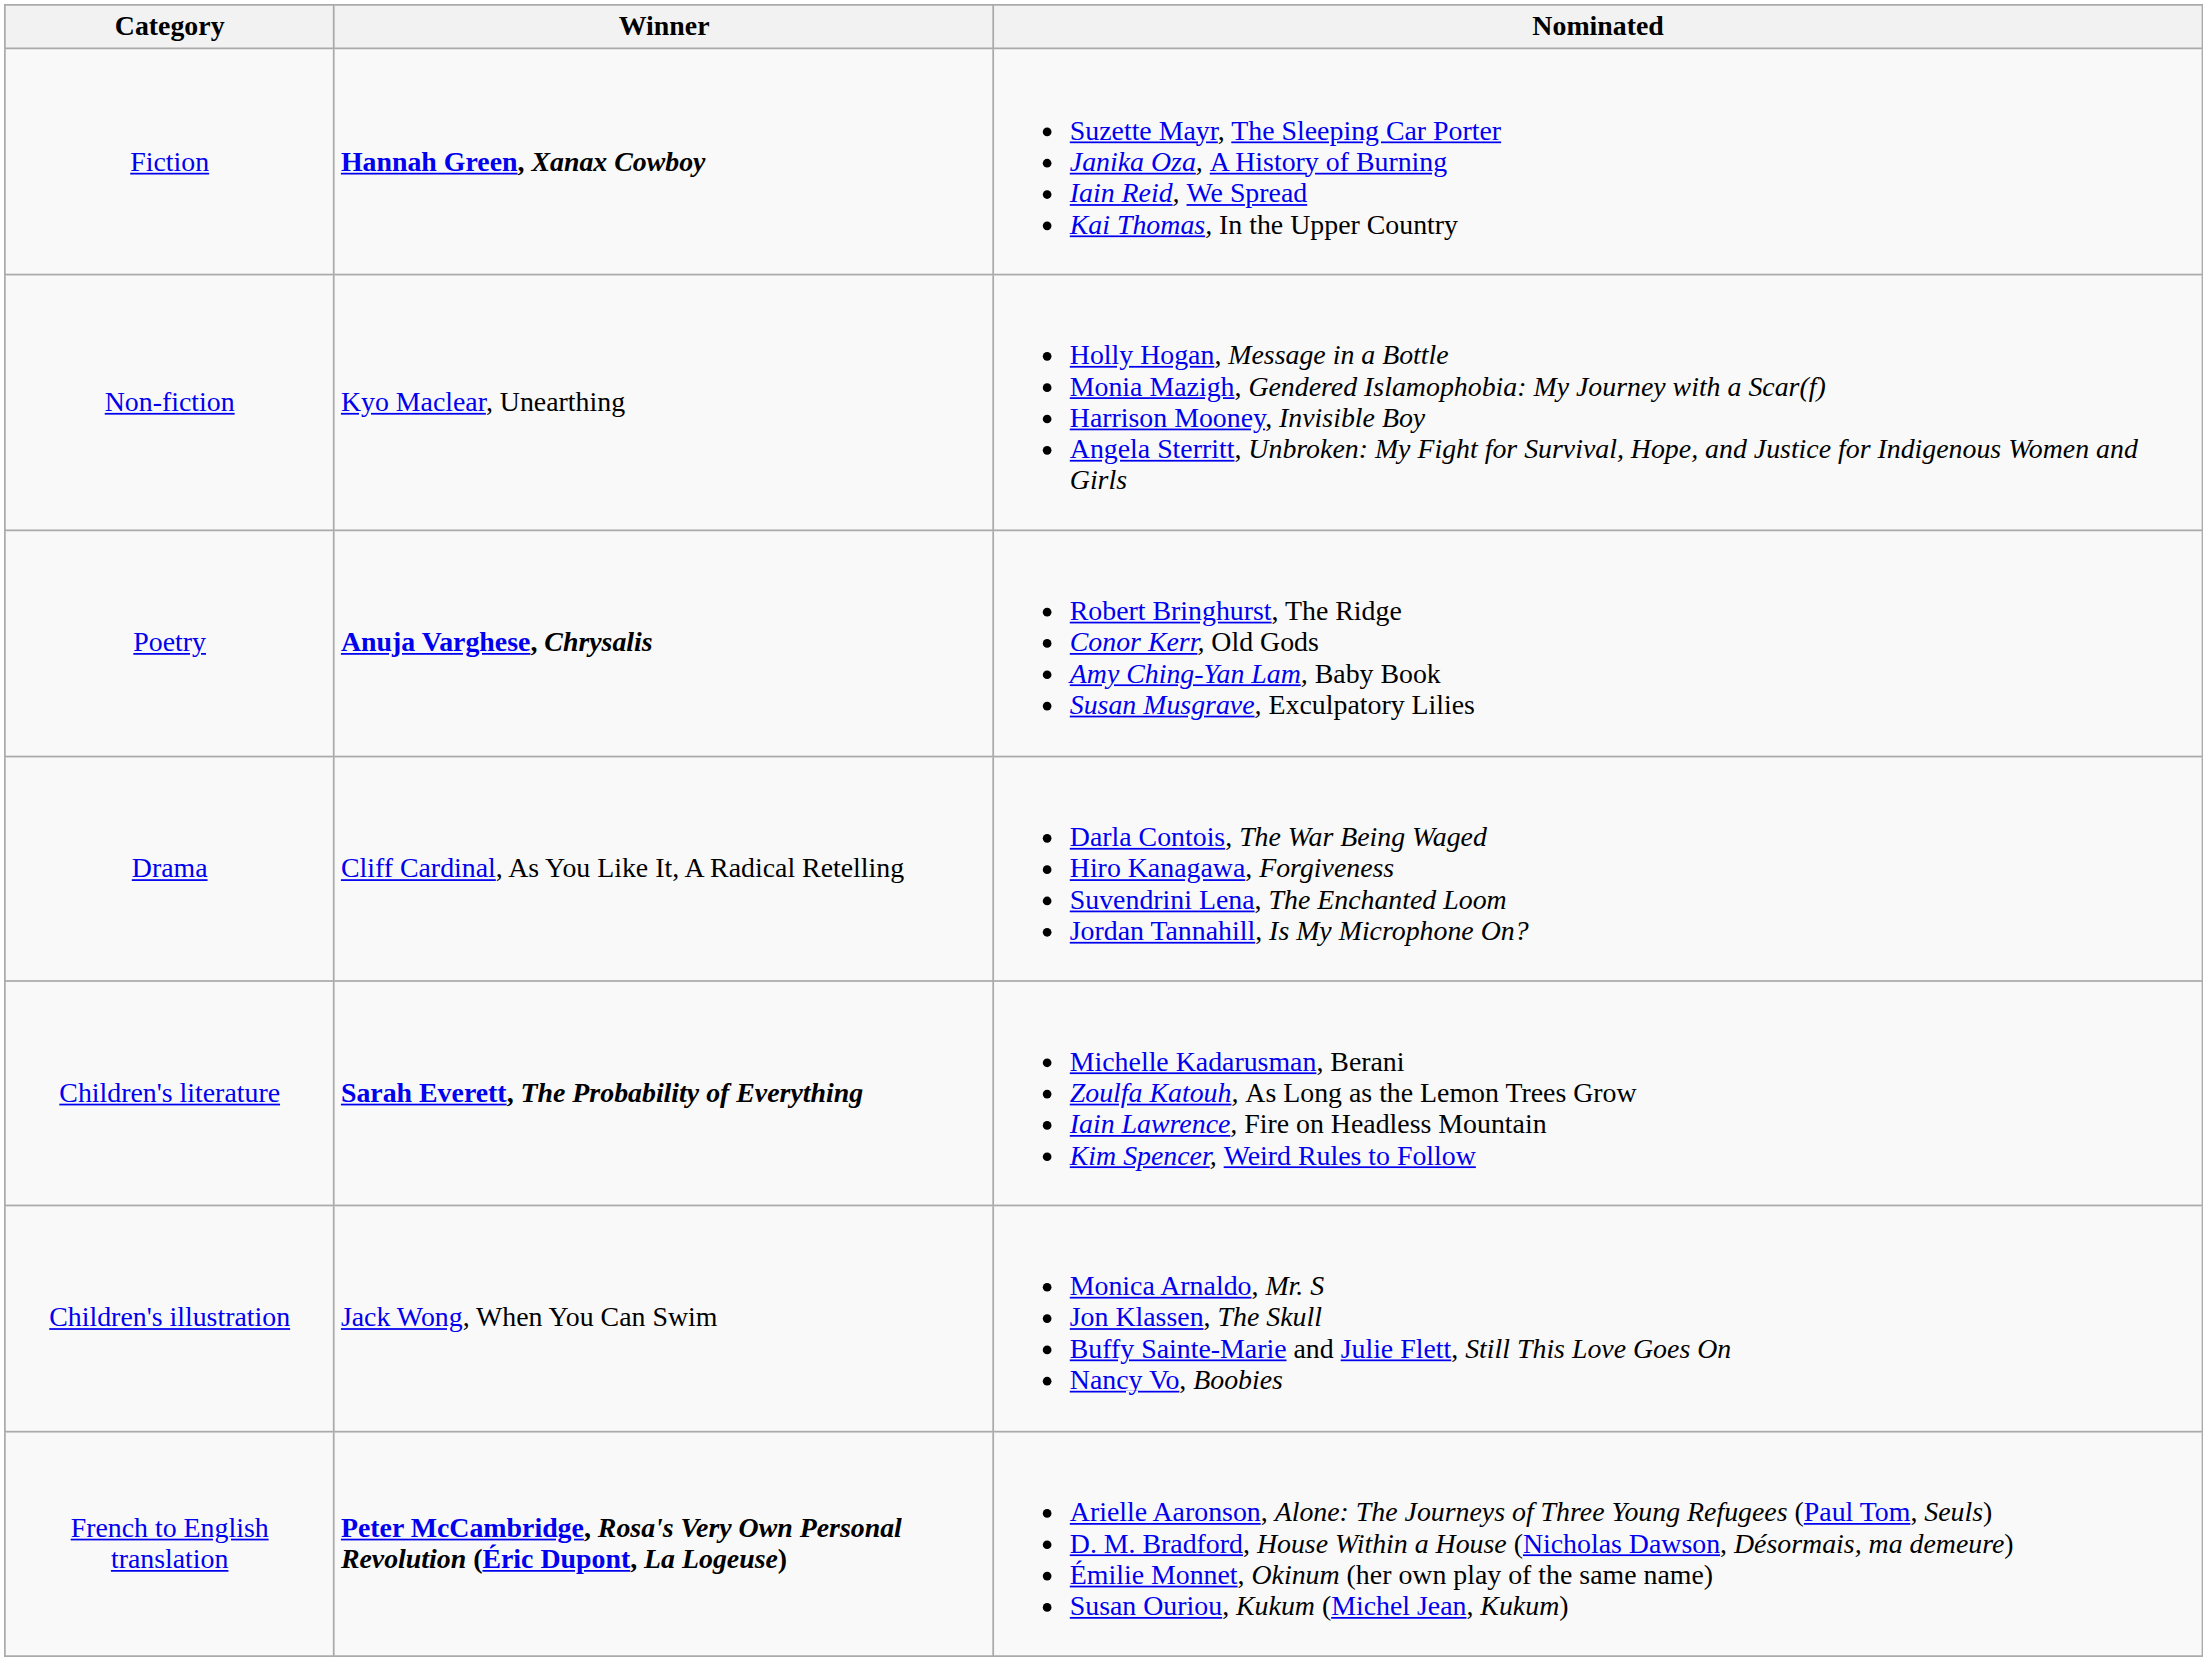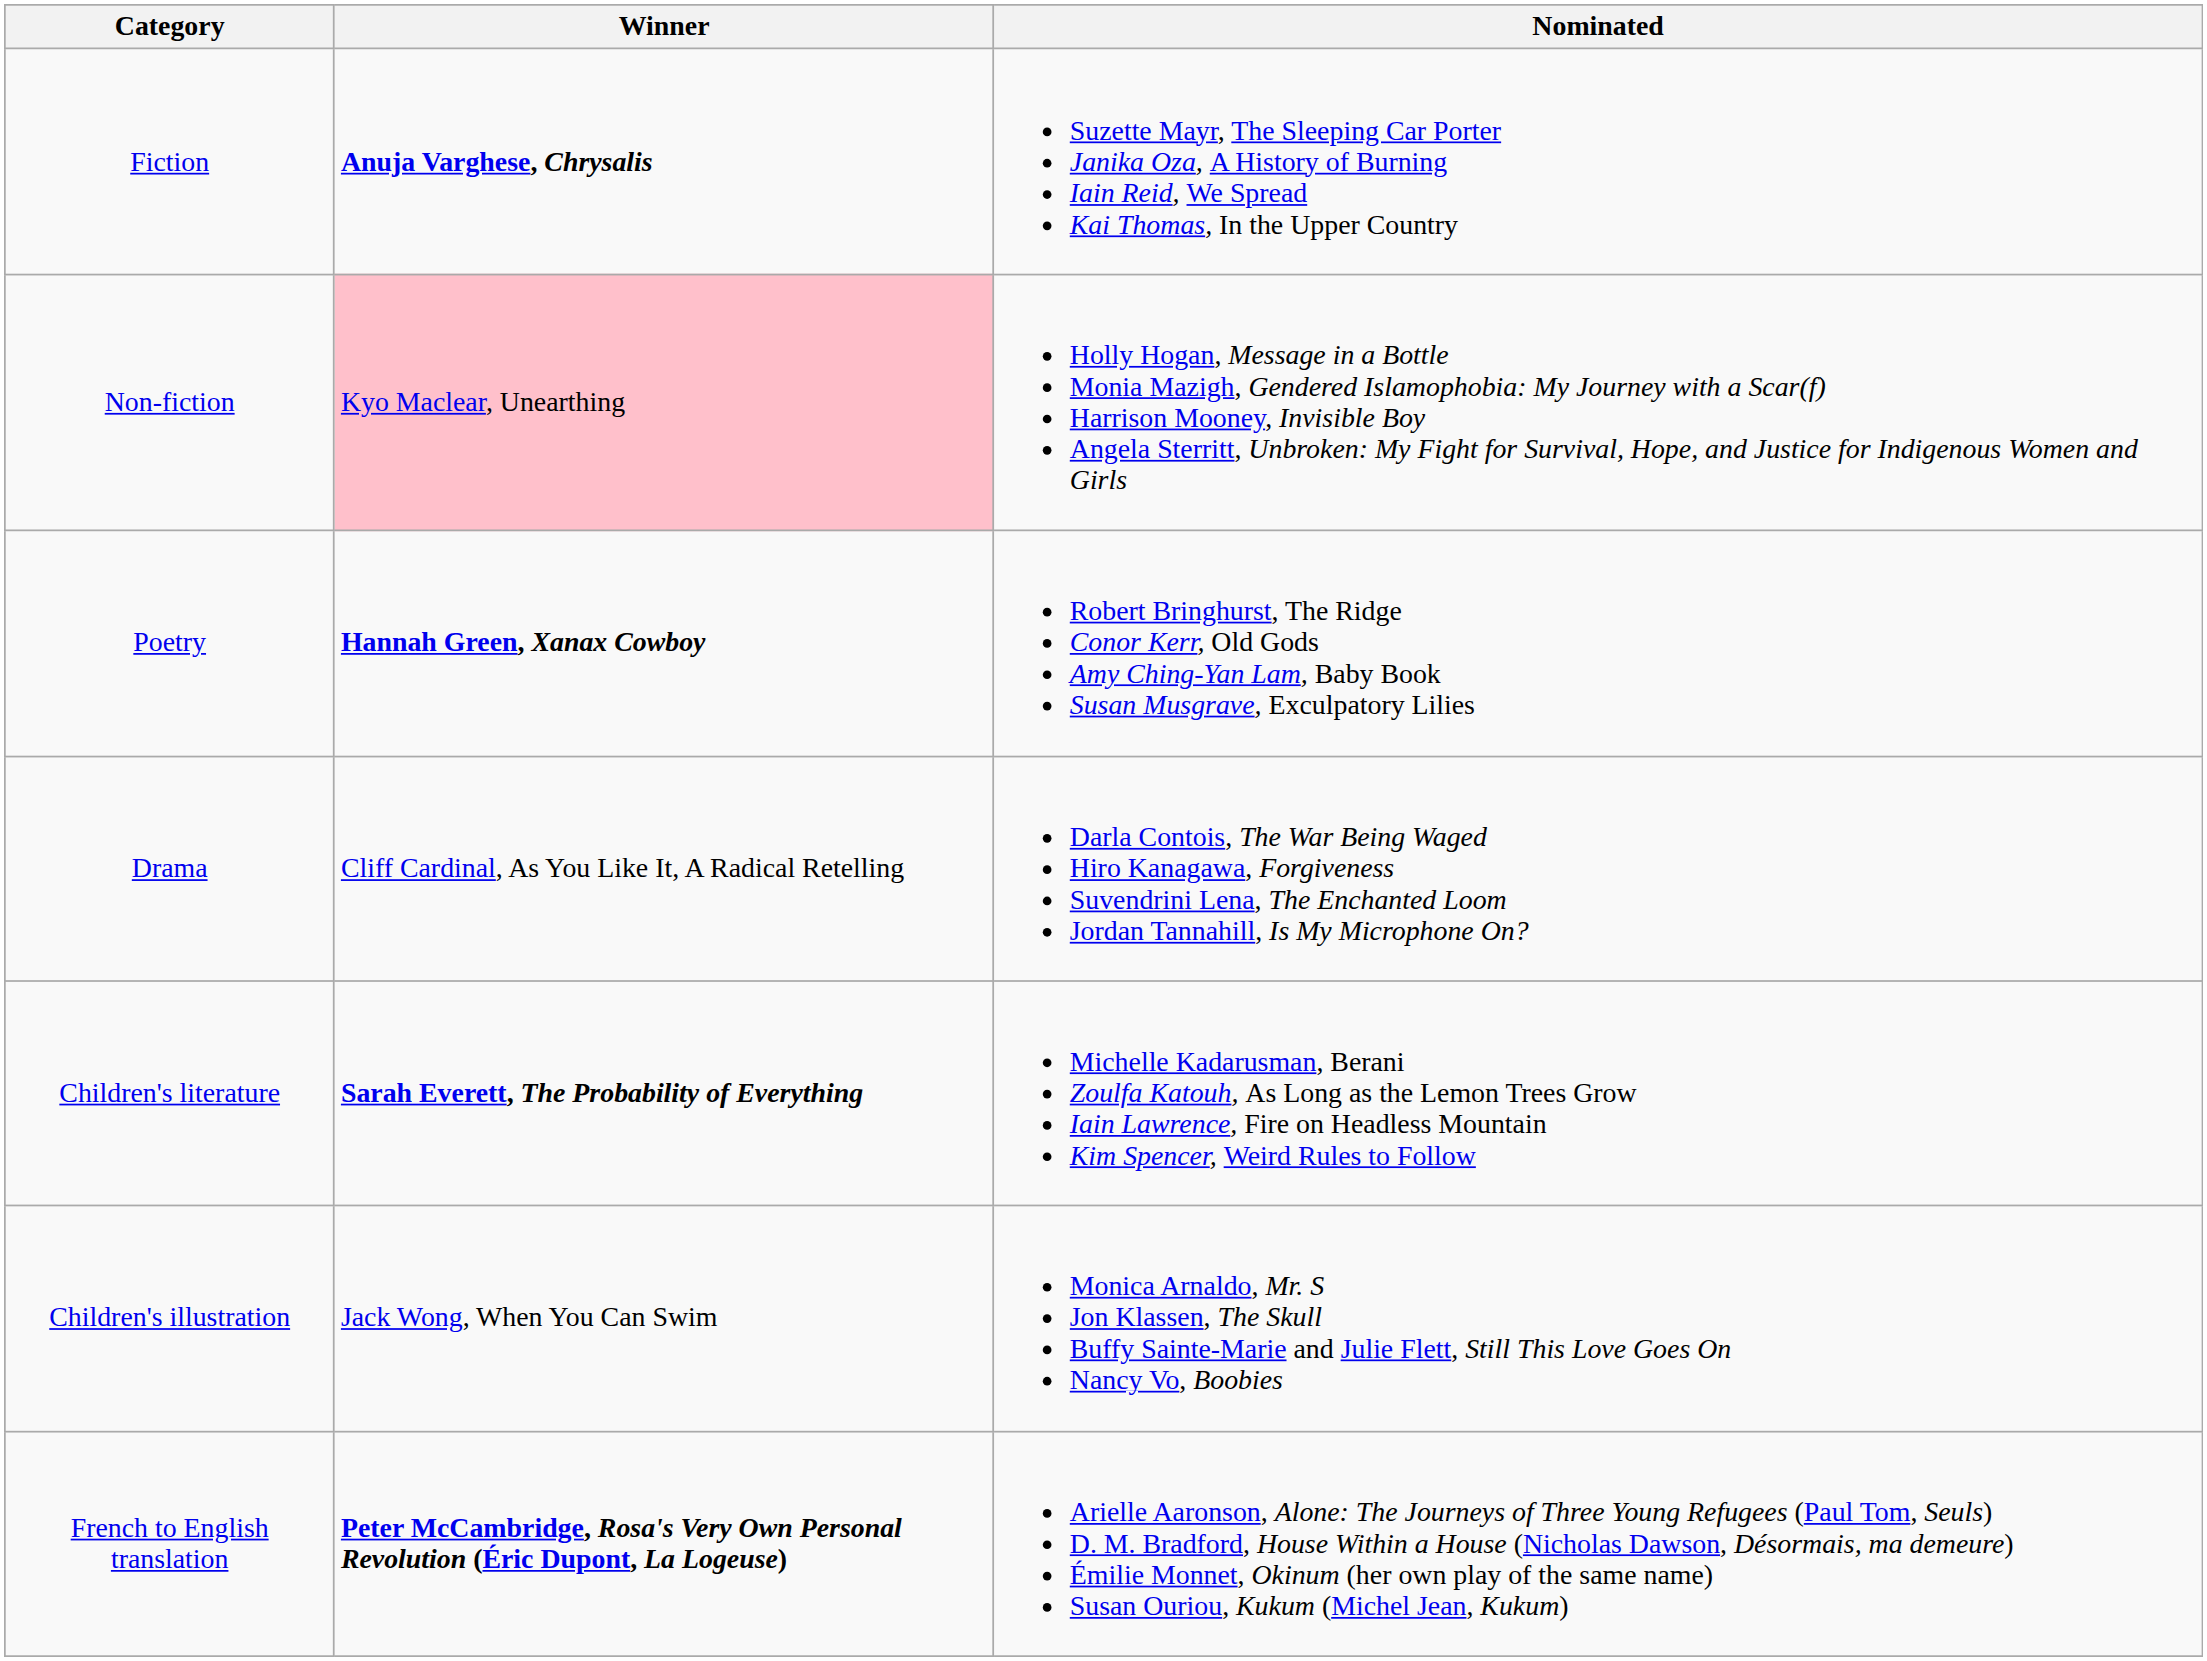Fiction | Winner: Hannah Green, Xanax Cowboy -> Anuja Varghese, Chrysalis
Non-fiction | Winner: no background -> pink background
Poetry | Winner: Anuja Varghese, Chrysalis -> Hannah Green, Xanax Cowboy
